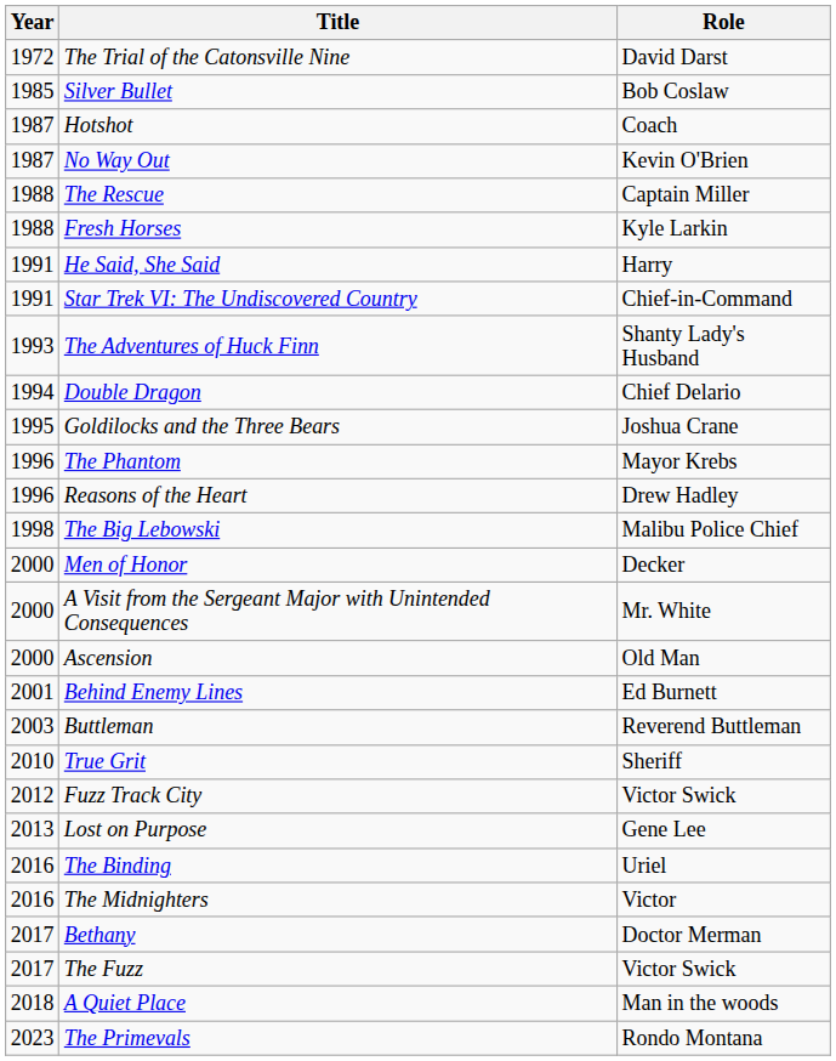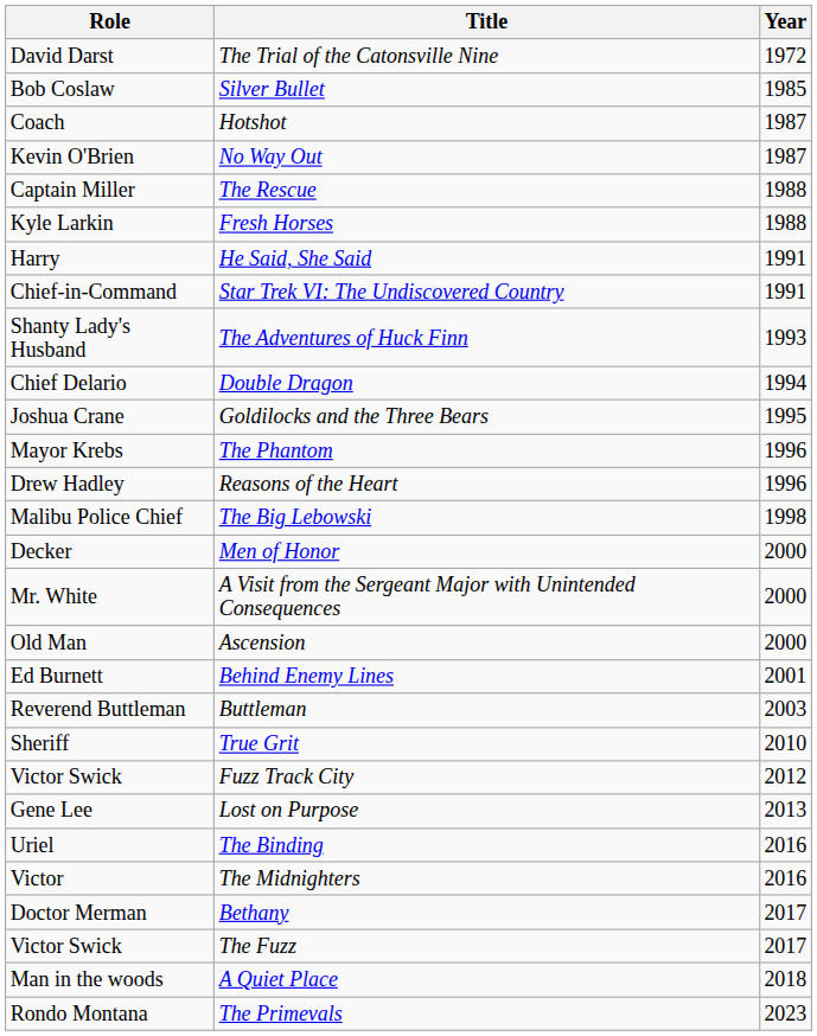columns swapped: Year <-> Role
